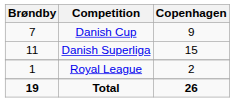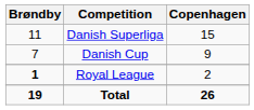rows swapped: Danish Superliga <-> Danish Cup
Royal League | Brøndby: normal -> bold
